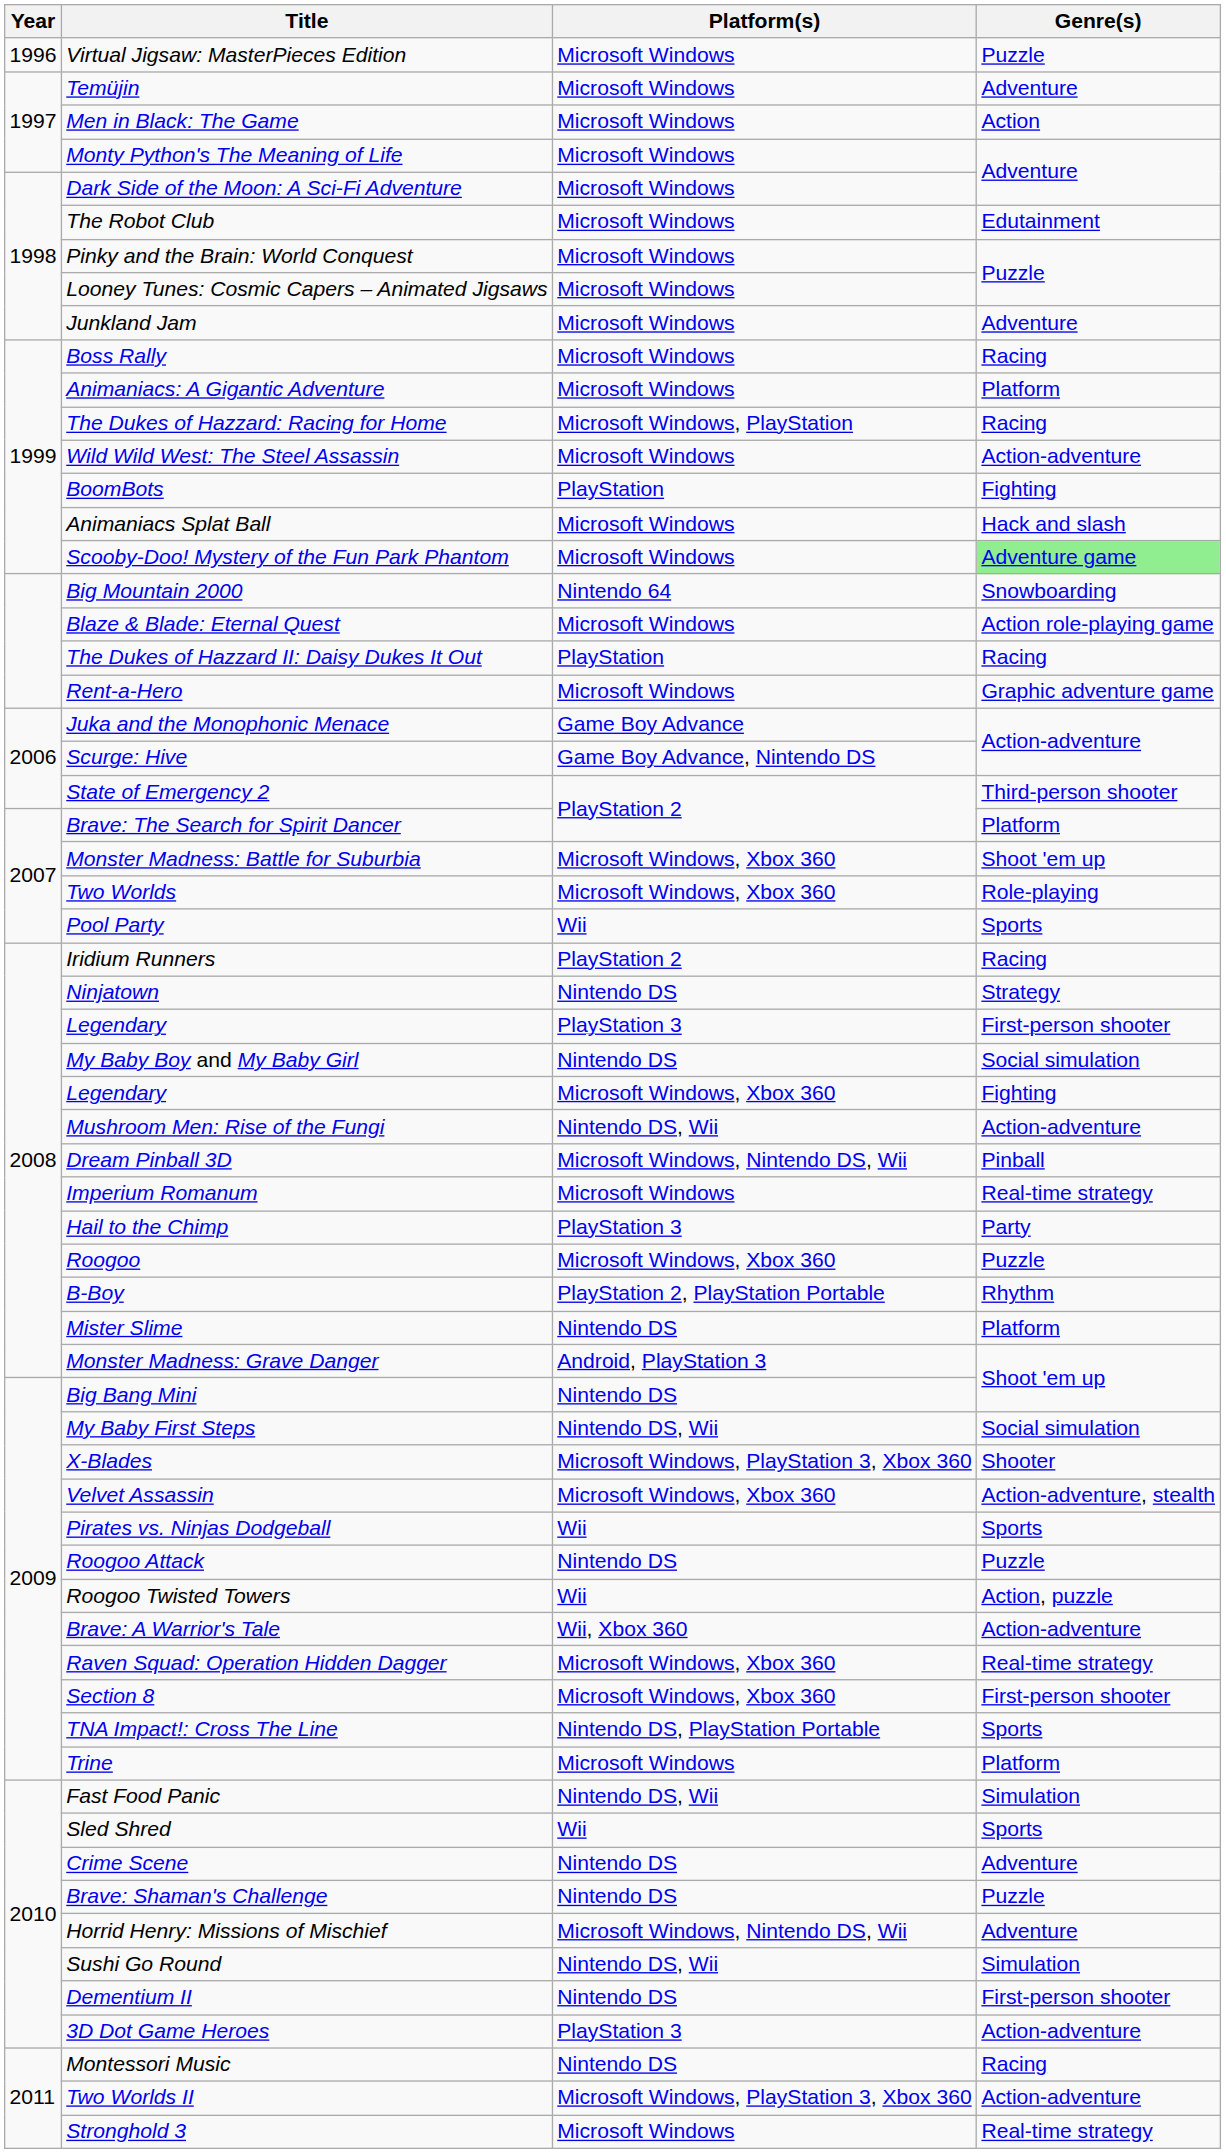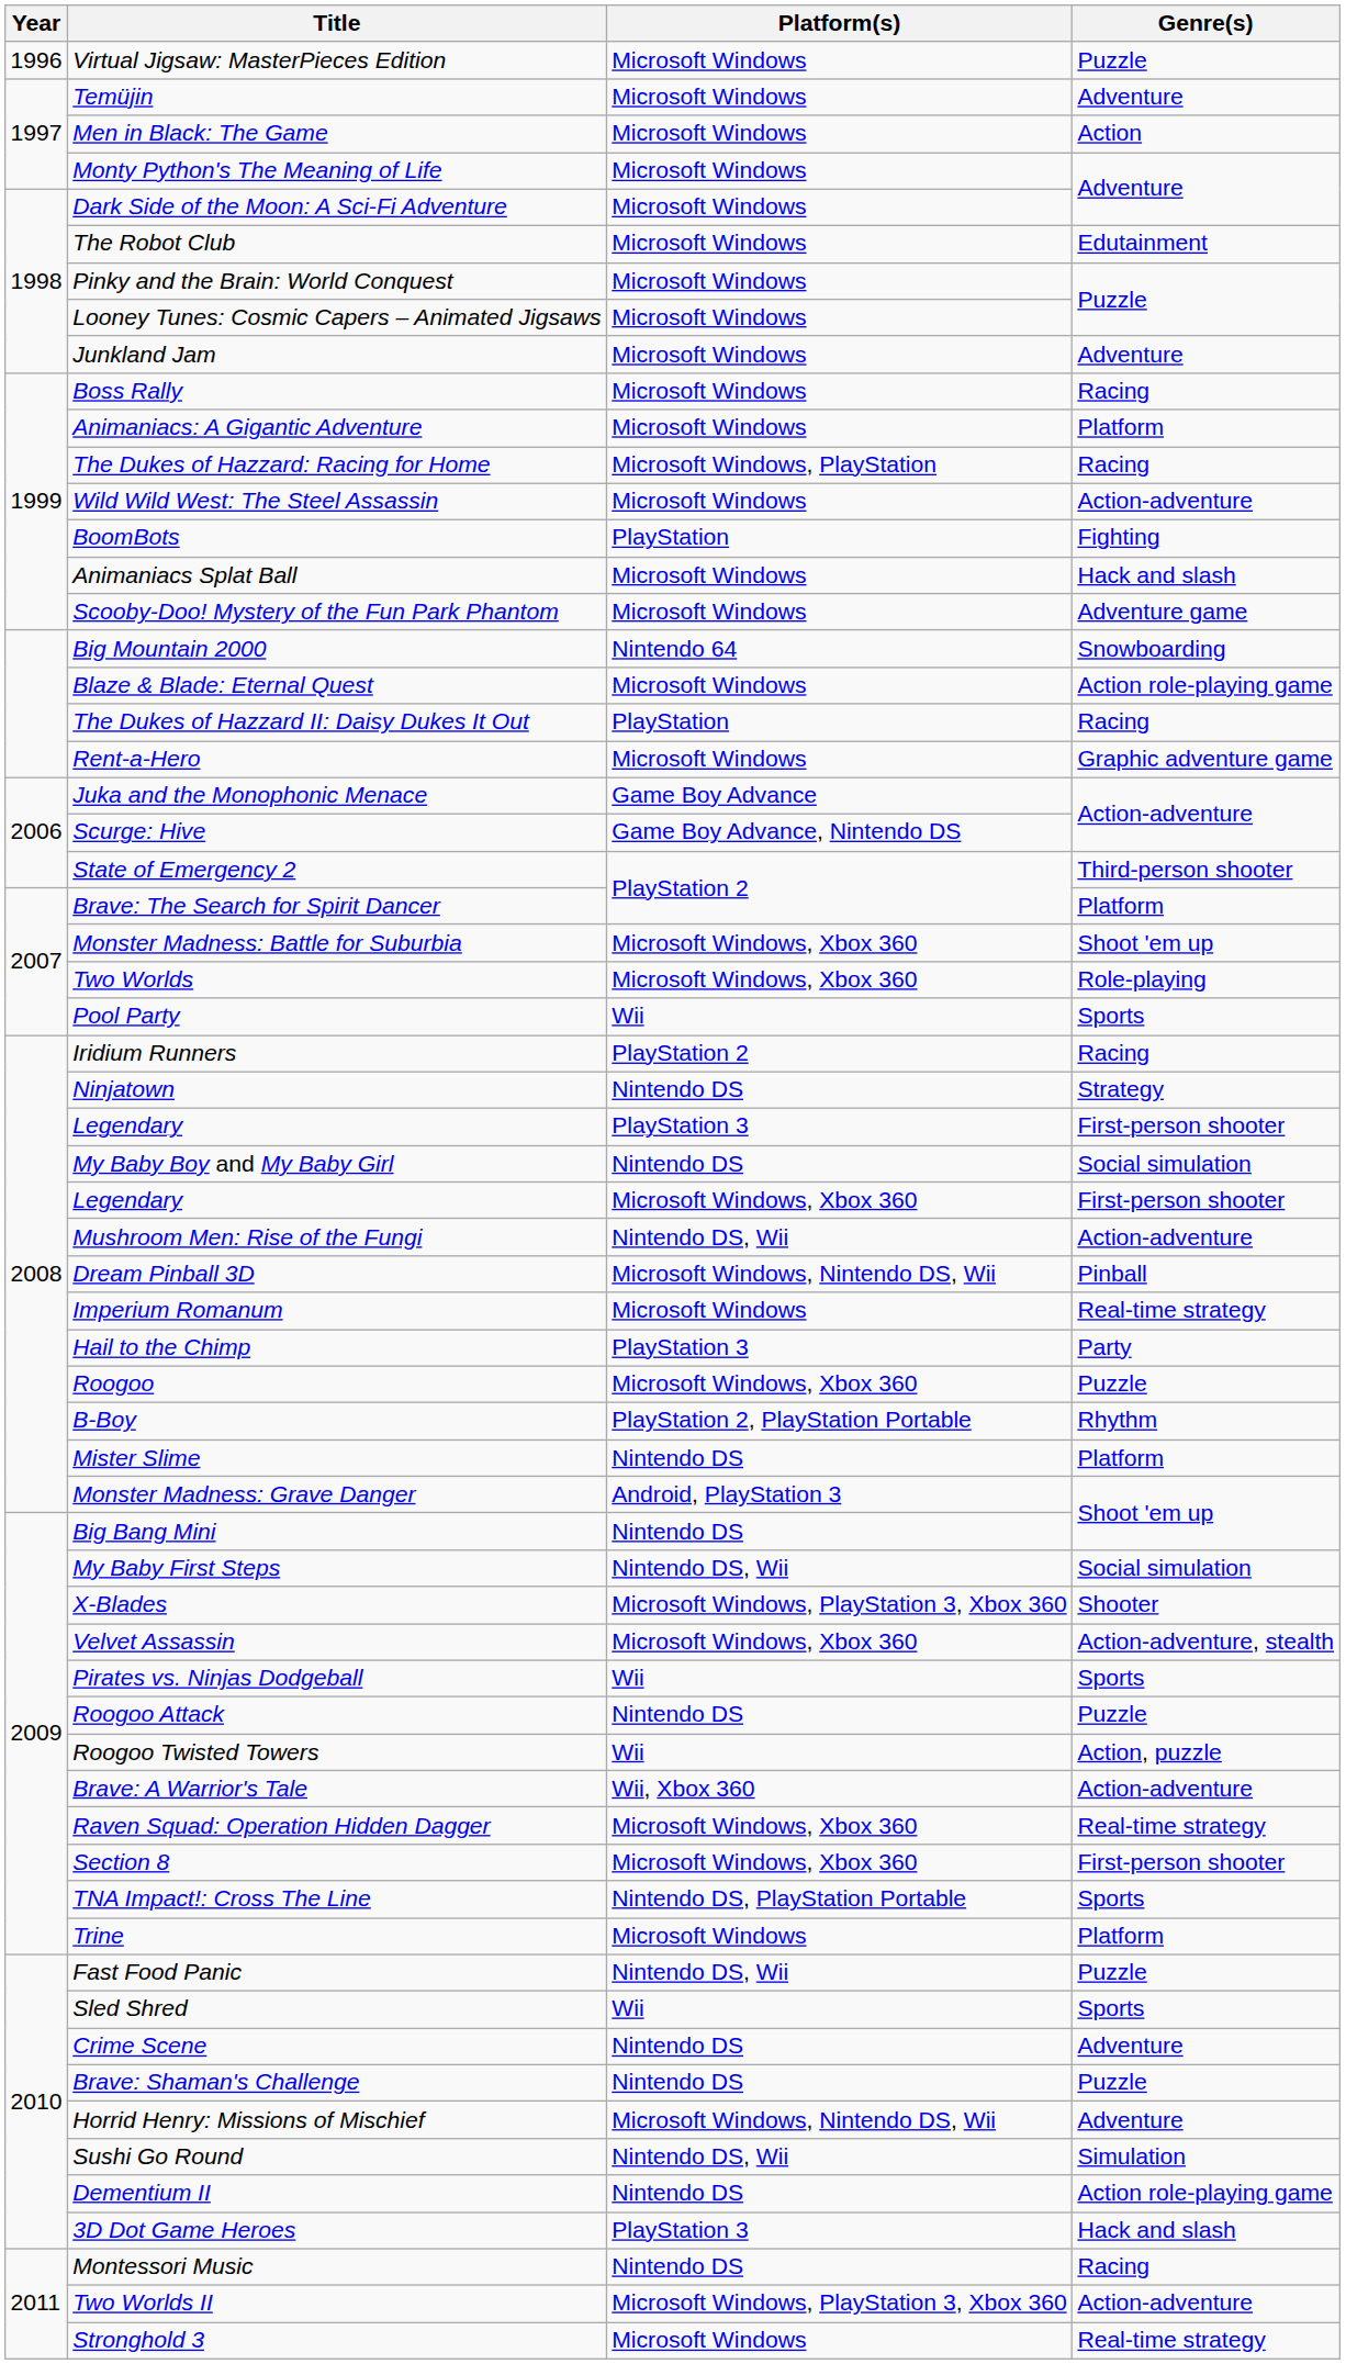Scooby-Doo! Mystery of the Fun Park Phantom | Genre(s): lightgreen background -> no background
Legendary / Microsoft Windows, Xbox 360 | Genre(s): Fighting -> First-person shooter
Fast Food Panic | Genre(s): Simulation -> Puzzle
Dementium II | Genre(s): First-person shooter -> Action role-playing game
3D Dot Game Heroes | Genre(s): Action-adventure -> Hack and slash
